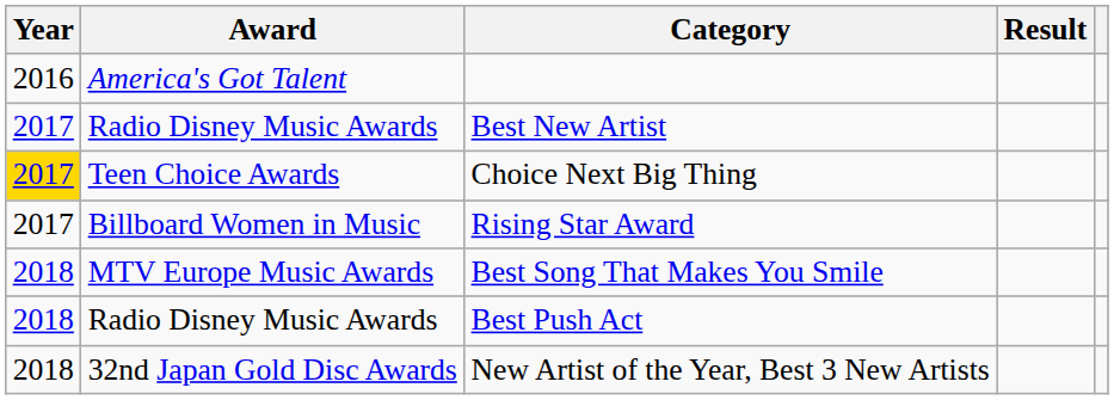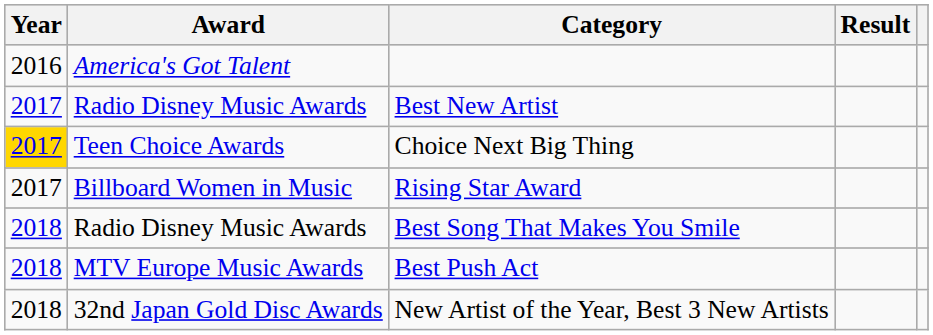Best Song That Makes You Smile | Award: MTV Europe Music Awards -> Radio Disney Music Awards
Best Push Act | Award: Radio Disney Music Awards -> MTV Europe Music Awards
